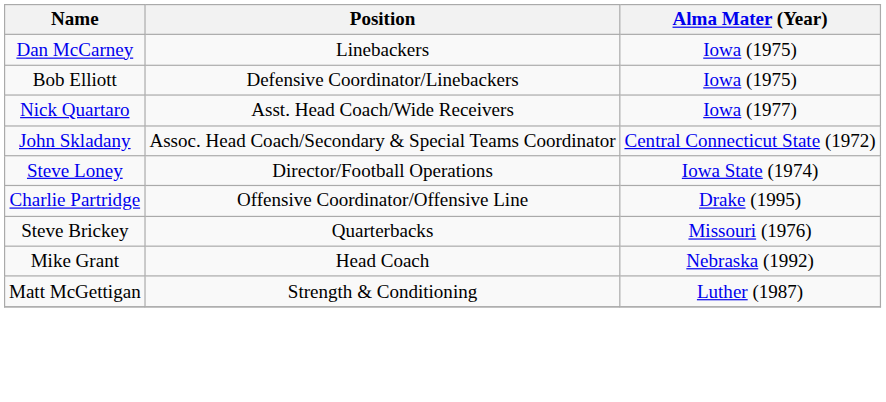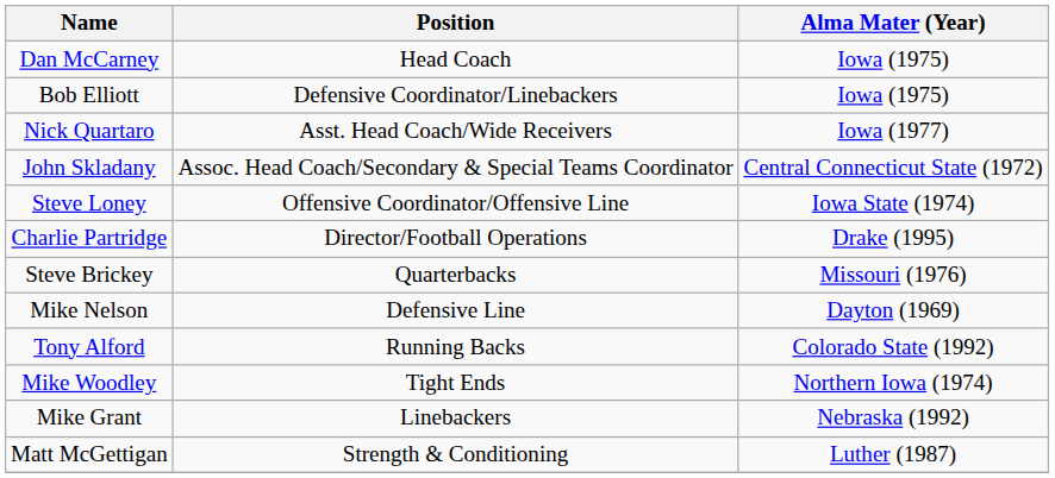Dan McCarney | Position: Linebackers -> Head Coach
Steve Loney | Position: Director/Football Operations -> Offensive Coordinator/Offensive Line
Charlie Partridge | Position: Offensive Coordinator/Offensive Line -> Director/Football Operations
+ row: Mike Nelson | Defensive Line | Dayton (1969)
+ row: Tony Alford | Running Backs | Colorado State (1992)
+ row: Mike Woodley | Tight Ends | Northern Iowa (1974)
Mike Grant | Position: Head Coach -> Linebackers
